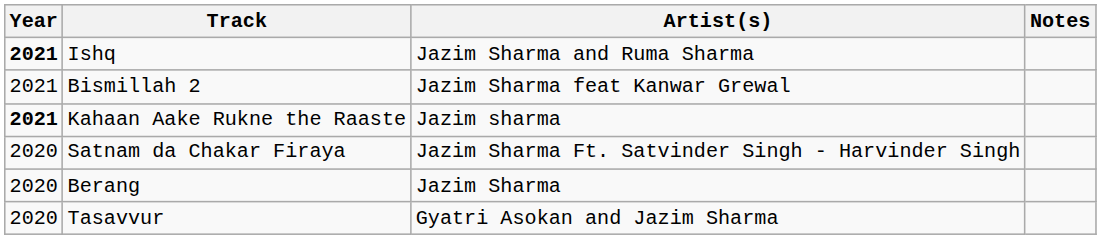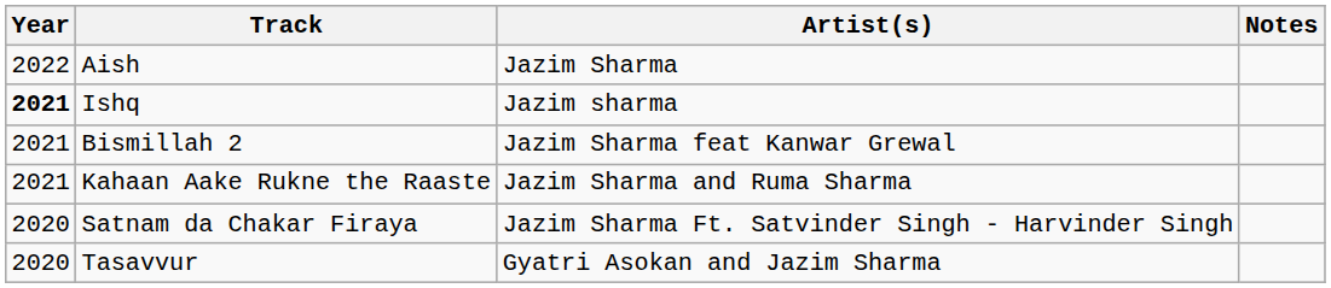+ row: 2022 | Aish | Jazim Sharma
Ishq | Artist(s): Jazim Sharma and Ruma Sharma -> Jazim sharma
Kahaan Aake Rukne the Raaste | Year: bold -> normal
Kahaan Aake Rukne the Raaste | Artist(s): Jazim sharma -> Jazim Sharma and Ruma Sharma
- row: 2020 | Berang | Jazim Sharma
